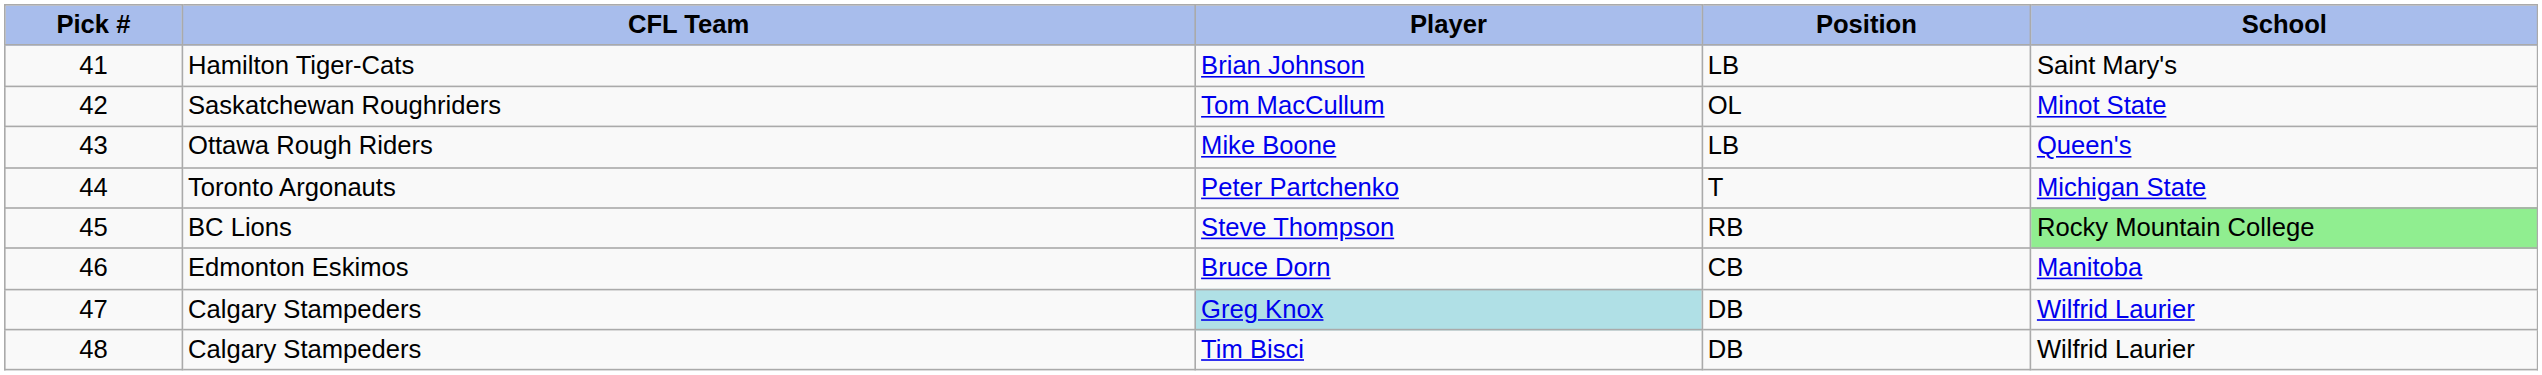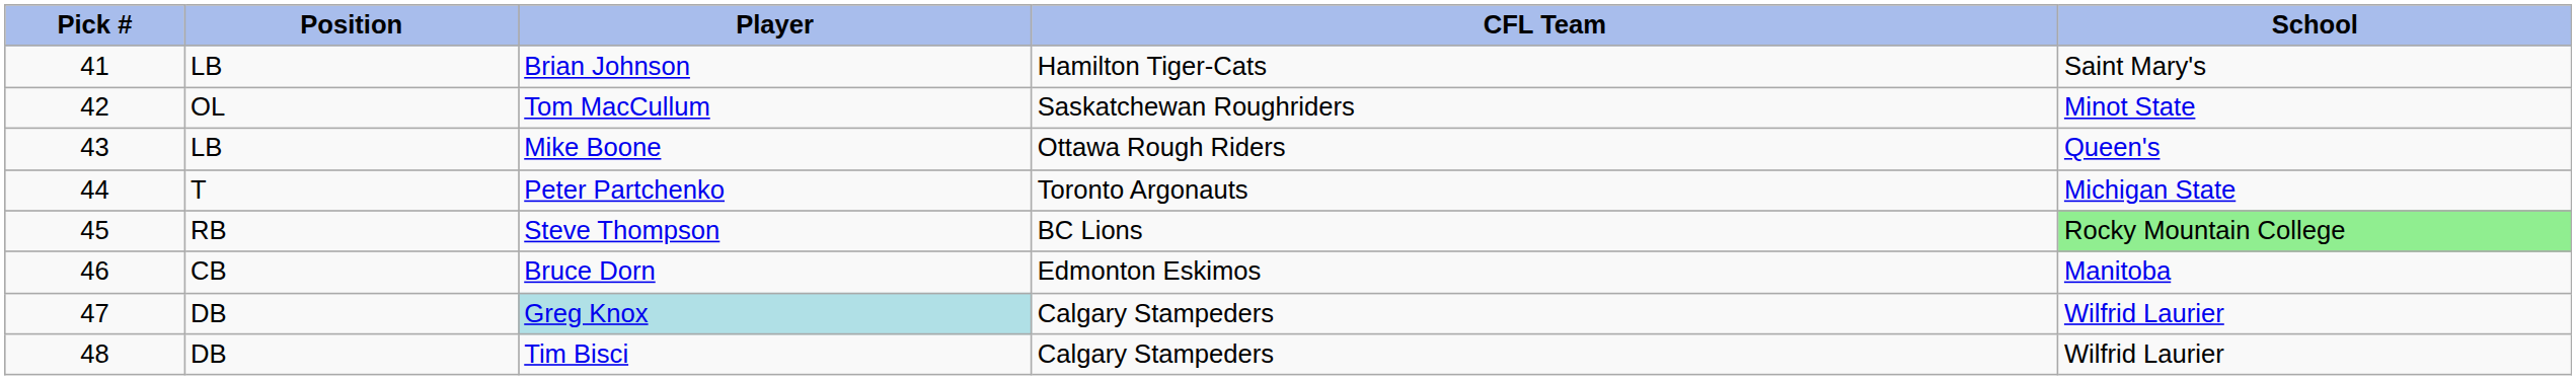columns swapped: CFL Team <-> Position
